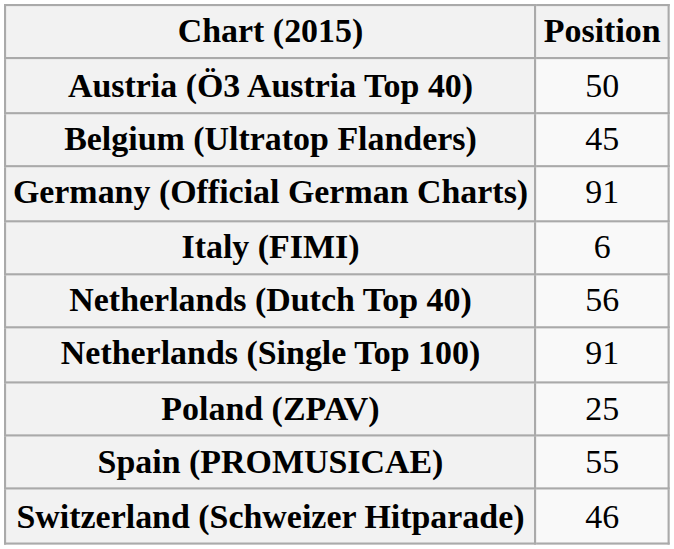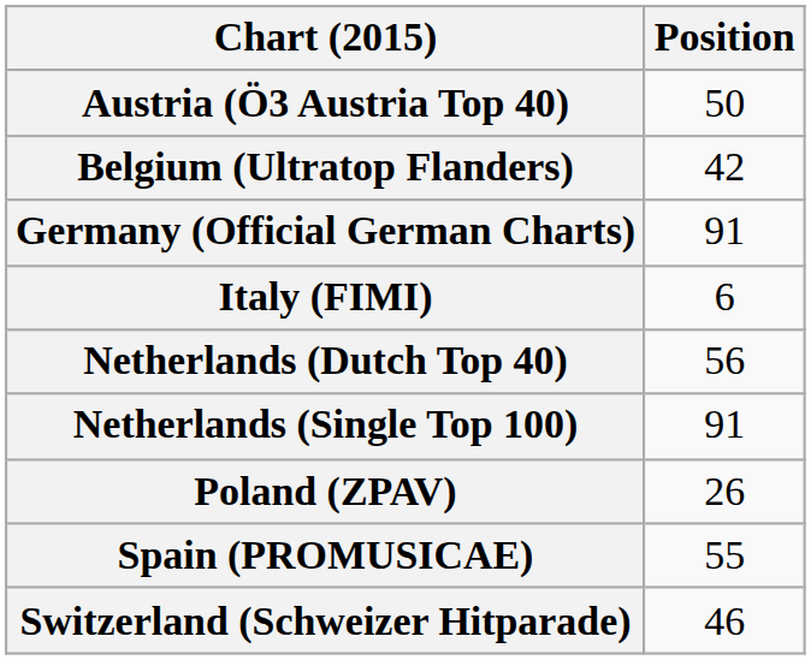Belgium (Ultratop Flanders) | Position: 45 -> 42
Poland (ZPAV) | Position: 25 -> 26
